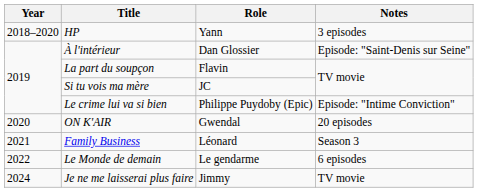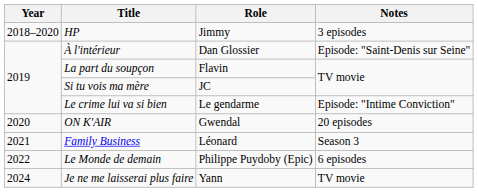HP | Role: Yann -> Jimmy
Le crime lui va si bien | Role: Philippe Puydoby (Epic) -> Le gendarme
Le Monde de demain | Role: Le gendarme -> Philippe Puydoby (Epic)
Je ne me laisserai plus faire | Role: Jimmy -> Yann
